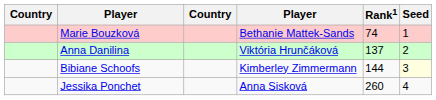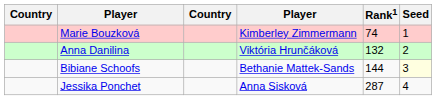Marie Bouzková | column 4: Bethanie Mattek-Sands -> Kimberley Zimmermann
Anna Danilina | Rank1: 137 -> 132
Bibiane Schoofs | column 4: Kimberley Zimmermann -> Bethanie Mattek-Sands
Jessika Ponchet | Rank1: 260 -> 287
